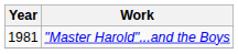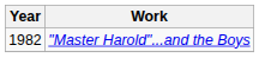"Master Harold"...and the Boys | Year: 1981 -> 1982
